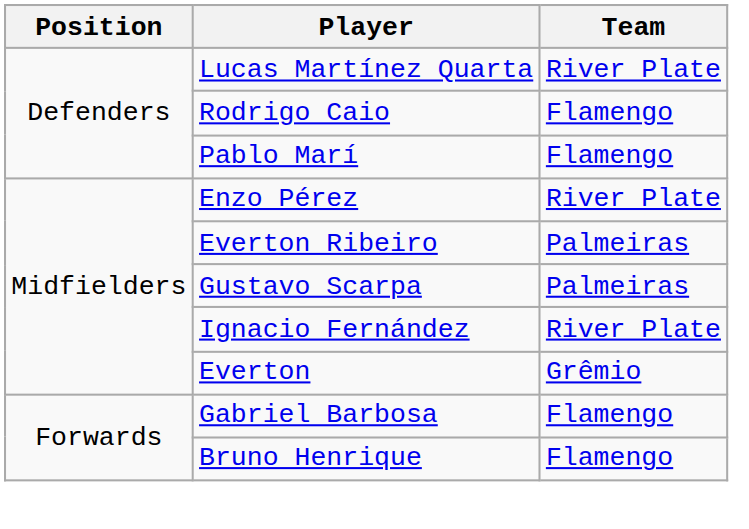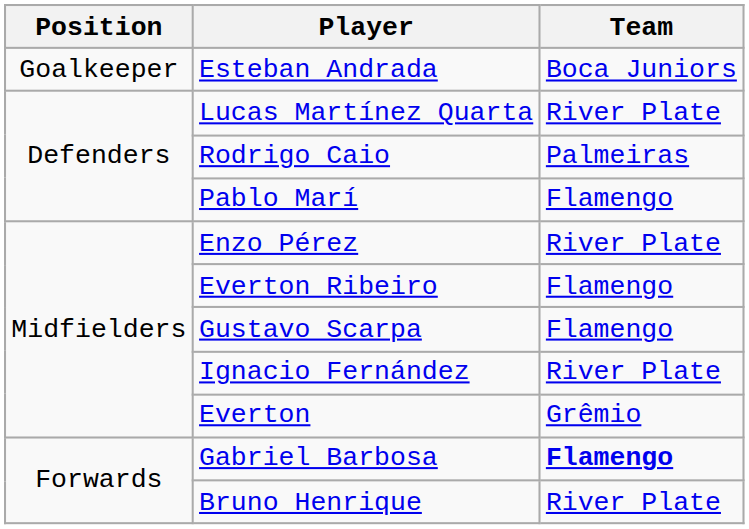+ row: Goalkeeper | Esteban Andrada | Boca Juniors
Rodrigo Caio | Team: Flamengo -> Palmeiras
Everton Ribeiro | Team: Palmeiras -> Flamengo
Gustavo Scarpa | Team: Palmeiras -> Flamengo
Gabriel Barbosa | Team: normal -> bold
Bruno Henrique | Team: Flamengo -> River Plate
